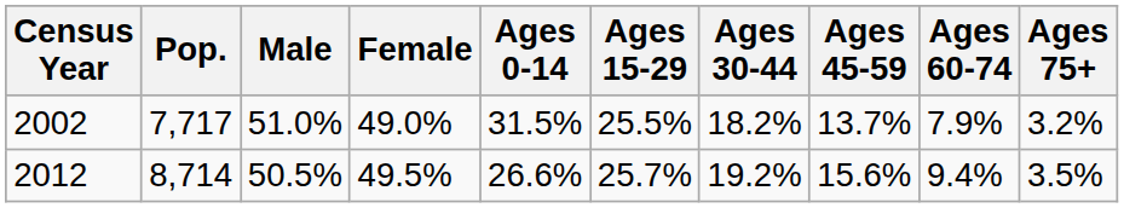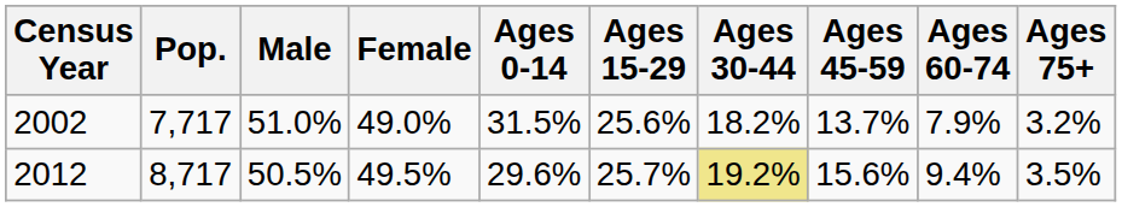2002 | Ages 15-29: 25.5% -> 25.6%
2012 | Pop.: 8,714 -> 8,717
2012 | Ages 0-14: 26.6% -> 29.6%
2012 | Ages 30-44: no background -> khaki background
